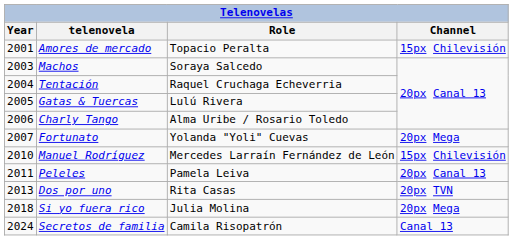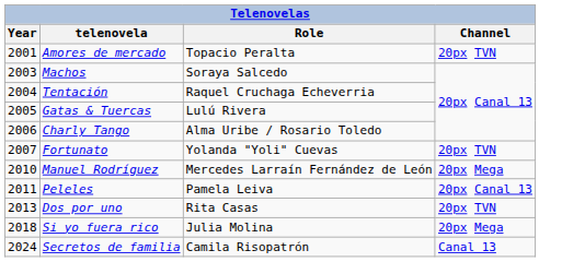Amores de mercado | Channel: 15px Chilevisión -> 20px TVN
Fortunato | Channel: 20px Mega -> 20px TVN
Manuel Rodríguez | Channel: 15px Chilevisión -> 20px Mega
